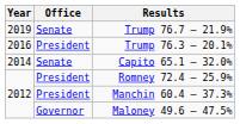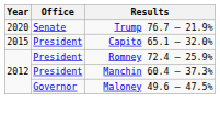Trump 76.7 – 21.9% | Year: 2019 -> 2020
- row: 2016 | President | Trump 76.3 – 20.1%
Capito 65.1 – 32.0% | Year: 2014 -> 2015
Capito 65.1 – 32.0% | Office: Senate -> President
